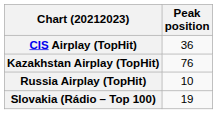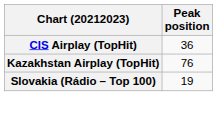- row: Russia Airplay (TopHit) | 10
